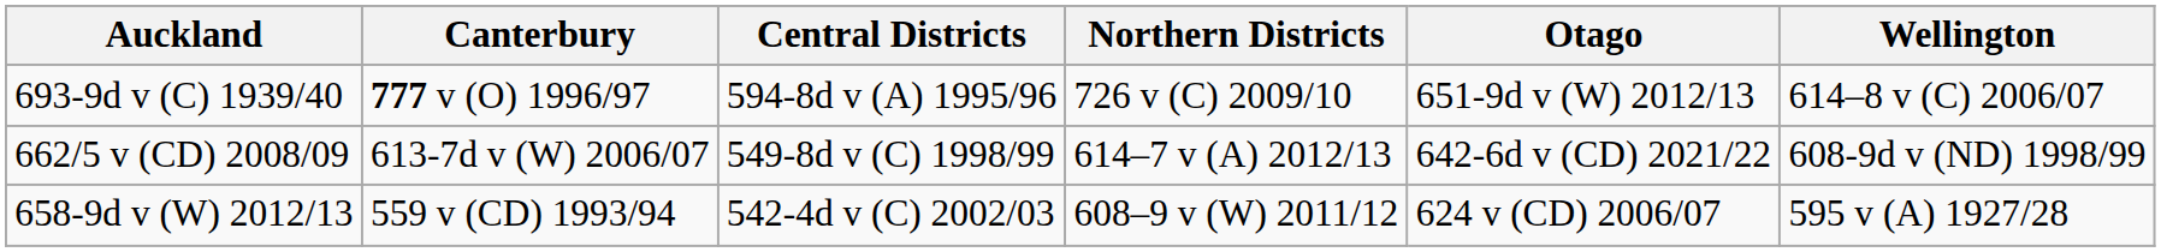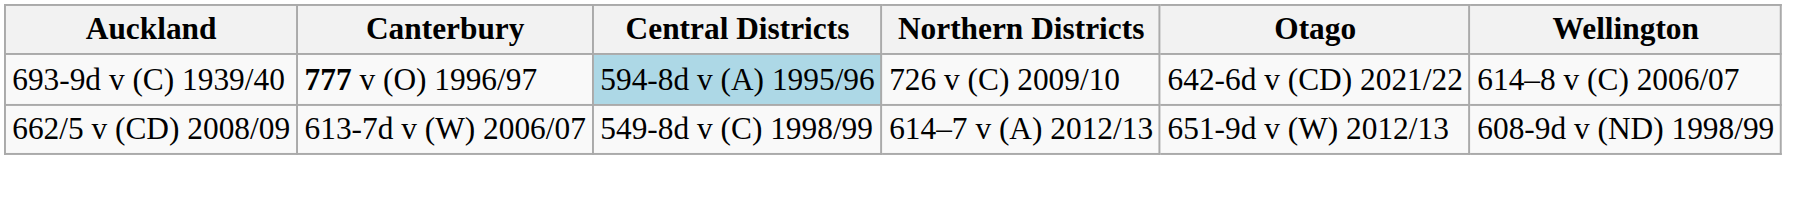693-9d v (C) 1939/40 | Central Districts: no background -> lightblue background
693-9d v (C) 1939/40 | Otago: 651-9d v (W) 2012/13 -> 642-6d v (CD) 2021/22
662/5 v (CD) 2008/09 | Otago: 642-6d v (CD) 2021/22 -> 651-9d v (W) 2012/13
- row: 658-9d v (W) 2012/13 | 559 v (CD) 1993/94 | 542-4d v (C) 2002/03 | 608–9 v (W) 2011/12 | 624 v (CD) 2006/07 | 595 v (A) 1927/28
